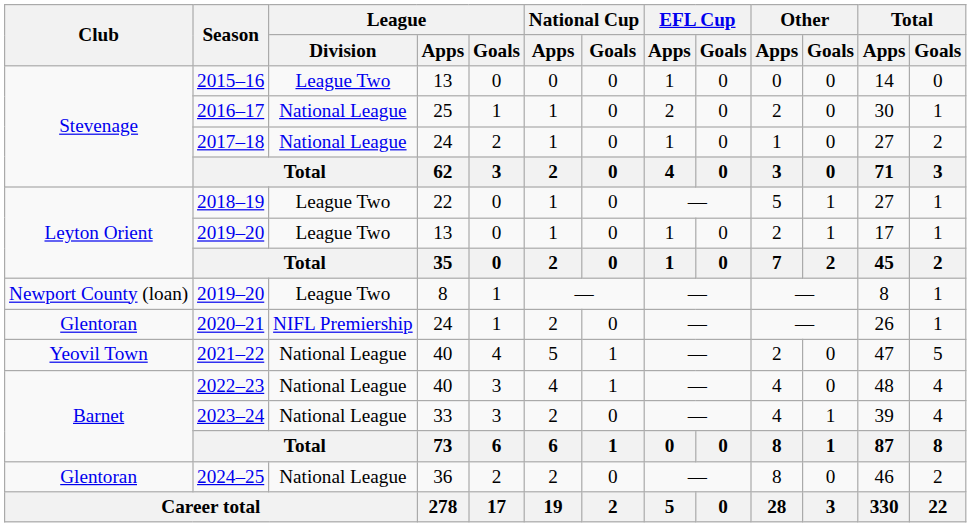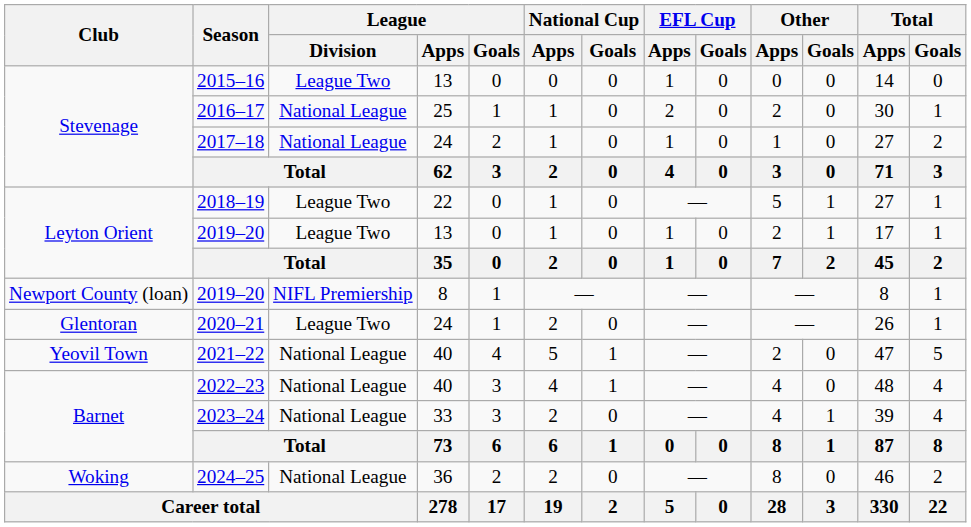2019–20 / 8 | League / Division: League Two -> NIFL Premiership
2020–21 | League / Division: NIFL Premiership -> League Two
2024–25 | Club: Glentoran -> Woking
